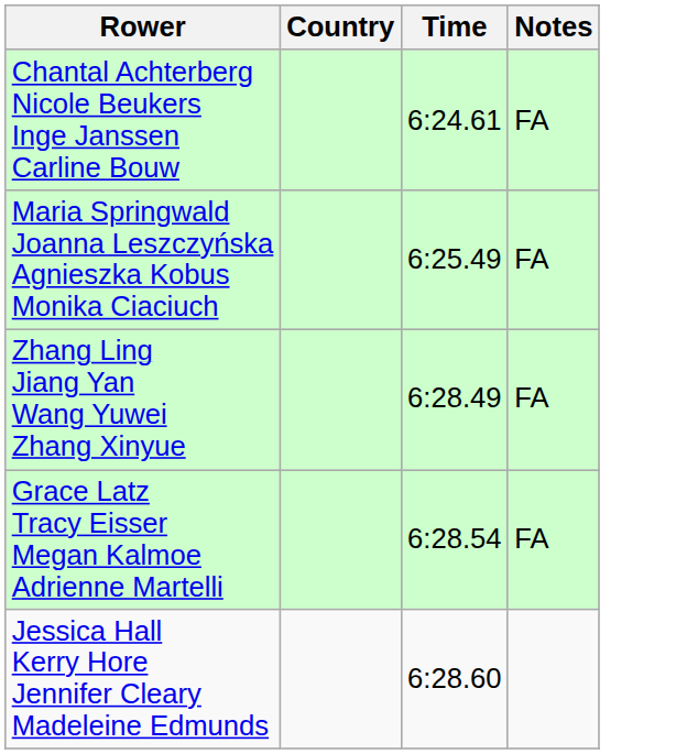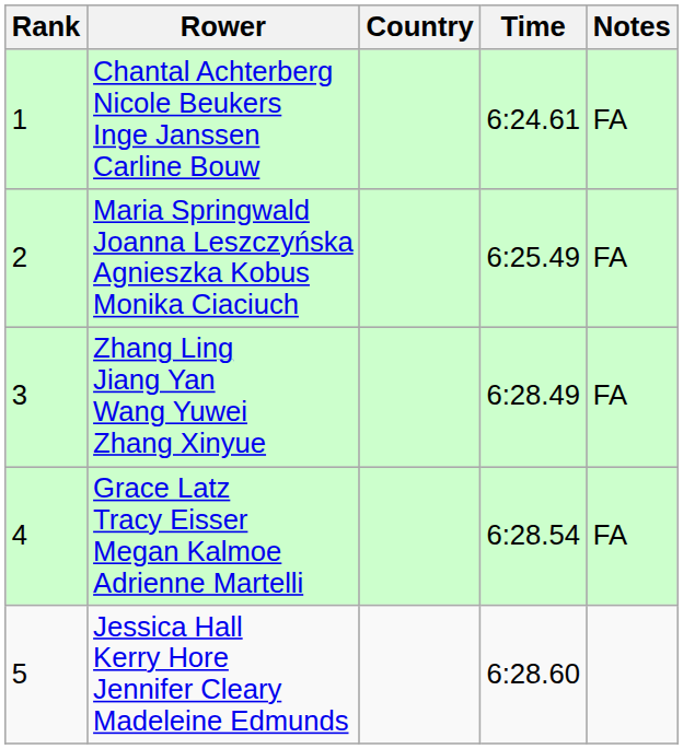+ column: Rank | 1 | 2 | 3 | 4 | 5
